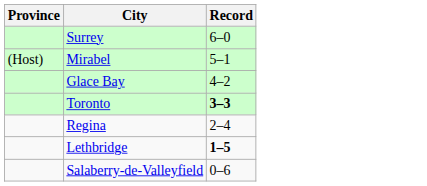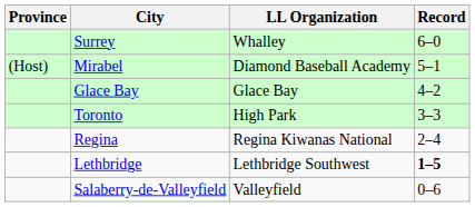+ column: LL Organization | Whalley | Diamond Baseball Academy | Glace Bay | High Park | Regina Kiwanas National | Lethbridge Southwest | Valleyfield
Toronto | Record: bold -> normal
